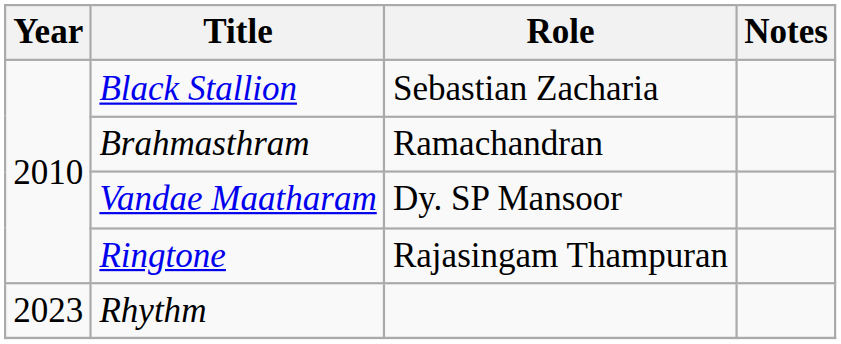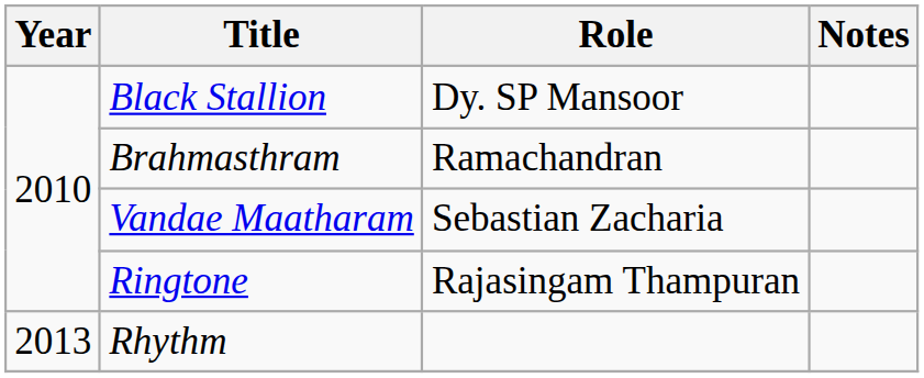Black Stallion | Role: Sebastian Zacharia -> Dy. SP Mansoor
Vandae Maatharam | Role: Dy. SP Mansoor -> Sebastian Zacharia
Rhythm | Year: 2023 -> 2013
